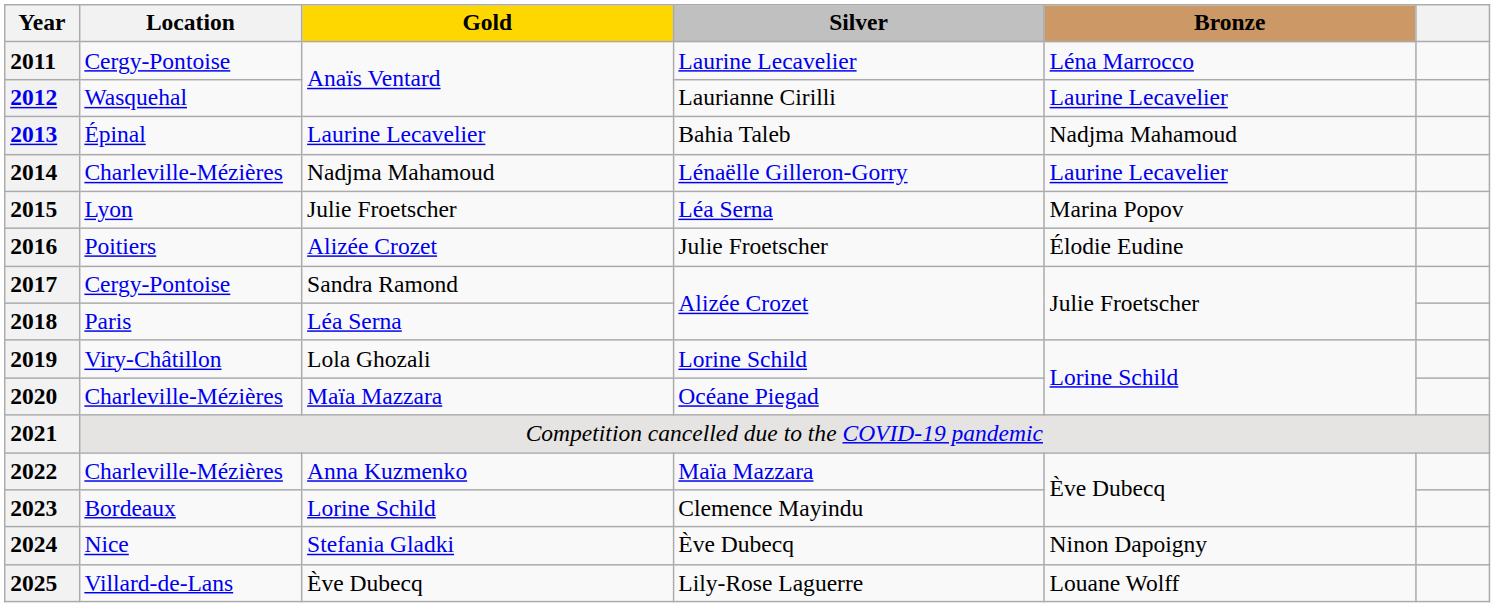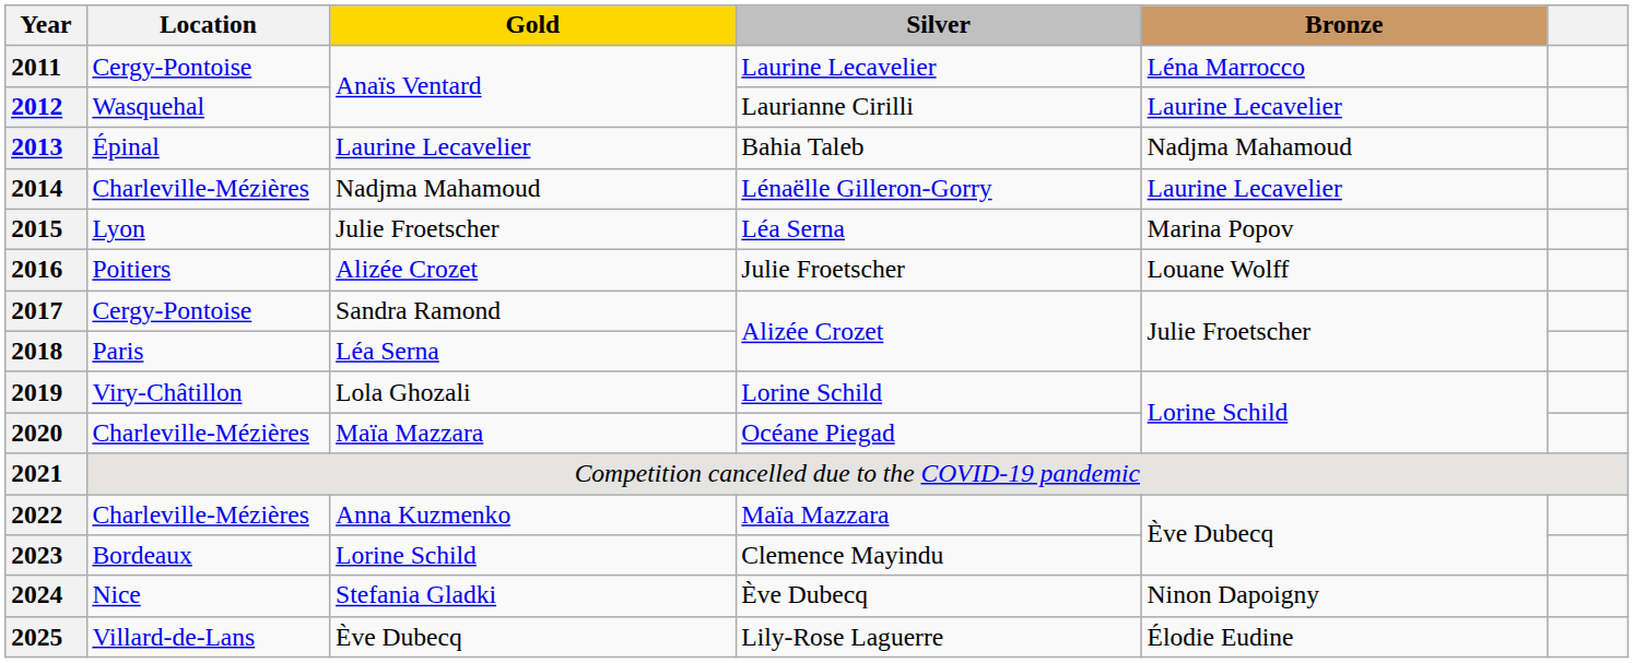2016 | Bronze: Élodie Eudine -> Louane Wolff
2025 | Bronze: Louane Wolff -> Élodie Eudine
